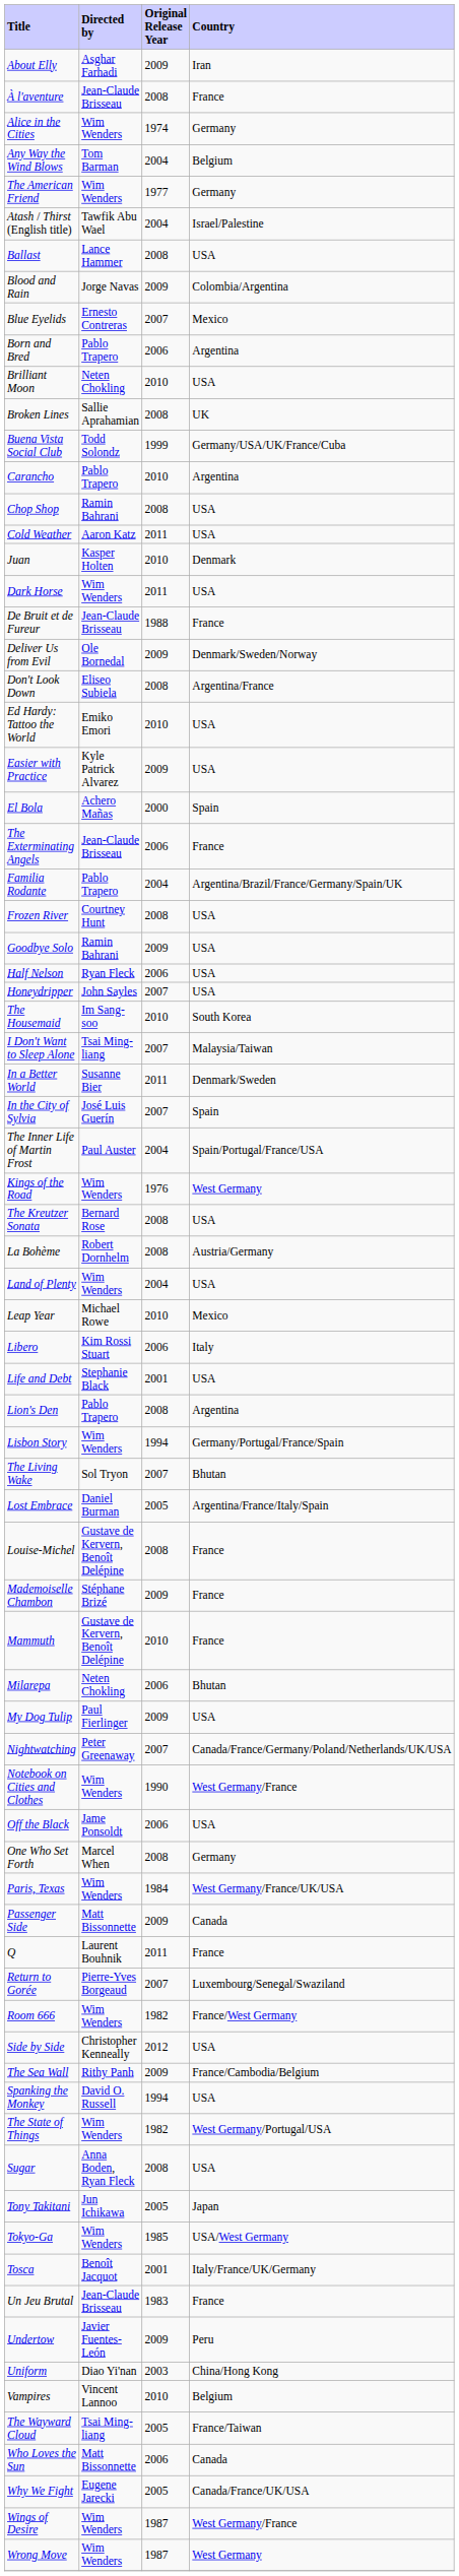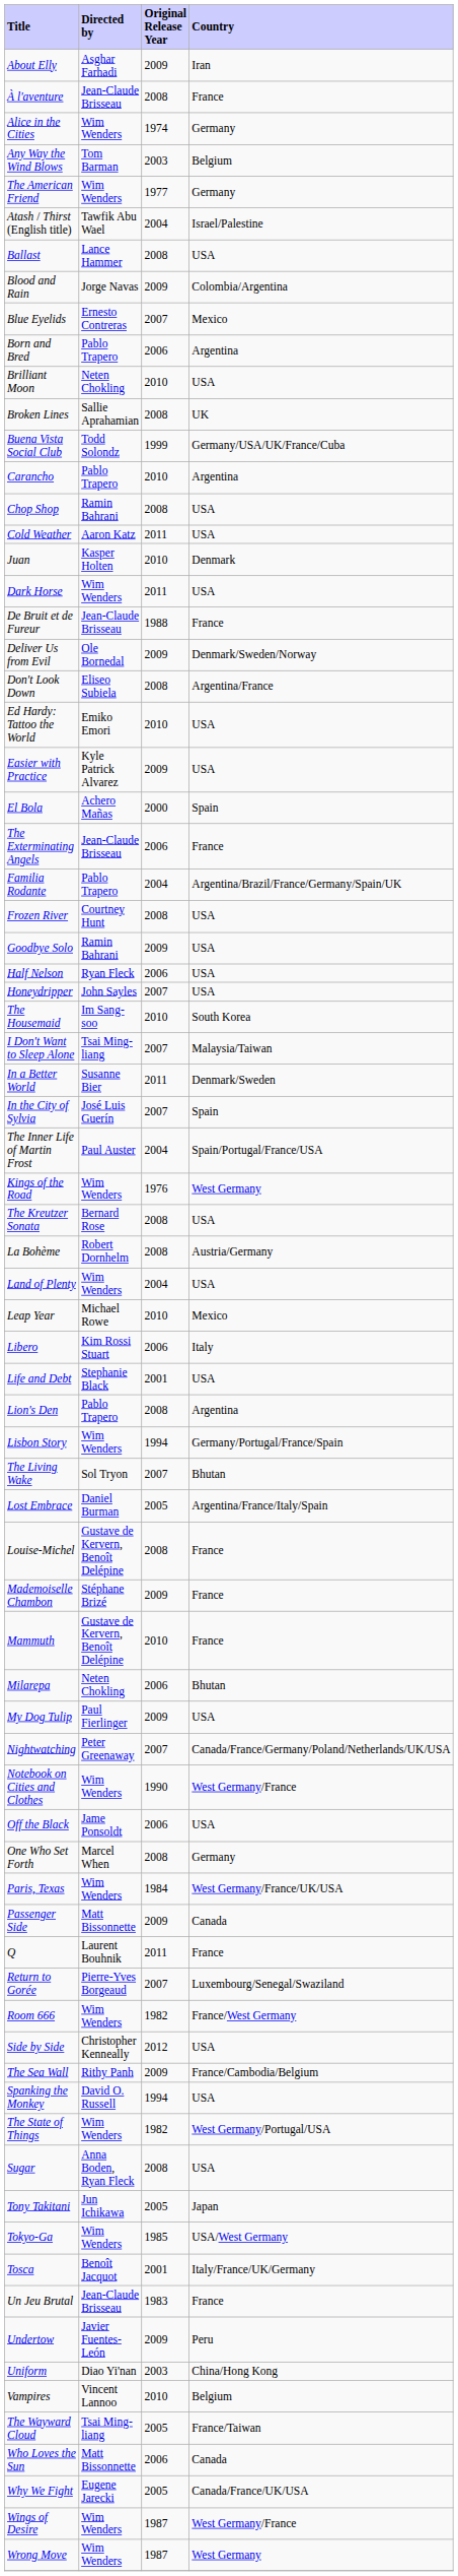Any Way the Wind Blows | Original Release Year: 2004 -> 2003
